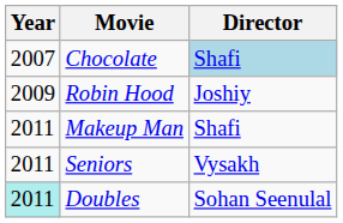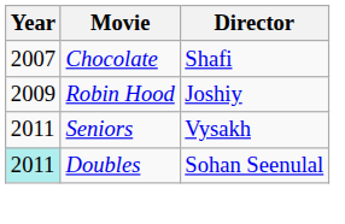Chocolate | Director: lightblue background -> no background
- row: 2011 | Makeup Man | Shafi
